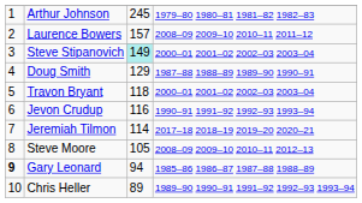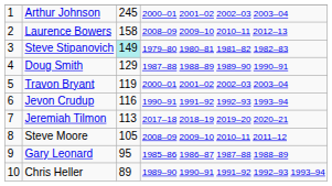Arthur Johnson | column 4: 1979–80 1980–81 1981–82 1982–83 -> 2000–01 2001–02 2002–03 2003–04
Laurence Bowers | column 3: 157 -> 158
Laurence Bowers | column 4: 2008–09 2009–10 2010–11 2011–12 -> 2008–09 2009–10 2010–11 2012–13
Steve Stipanovich | column 4: 2000–01 2001–02 2002–03 2003–04 -> 1979–80 1980–81 1981–82 1982–83
Travon Bryant | column 3: 118 -> 119
Jeremiah Tilmon | column 3: 114 -> 113
Steve Moore | column 4: 2008–09 2009–10 2010–11 2012–13 -> 2008–09 2009–10 2010–11 2011–12
Gary Leonard | column 1: bold -> normal
Gary Leonard | column 3: 94 -> 95
